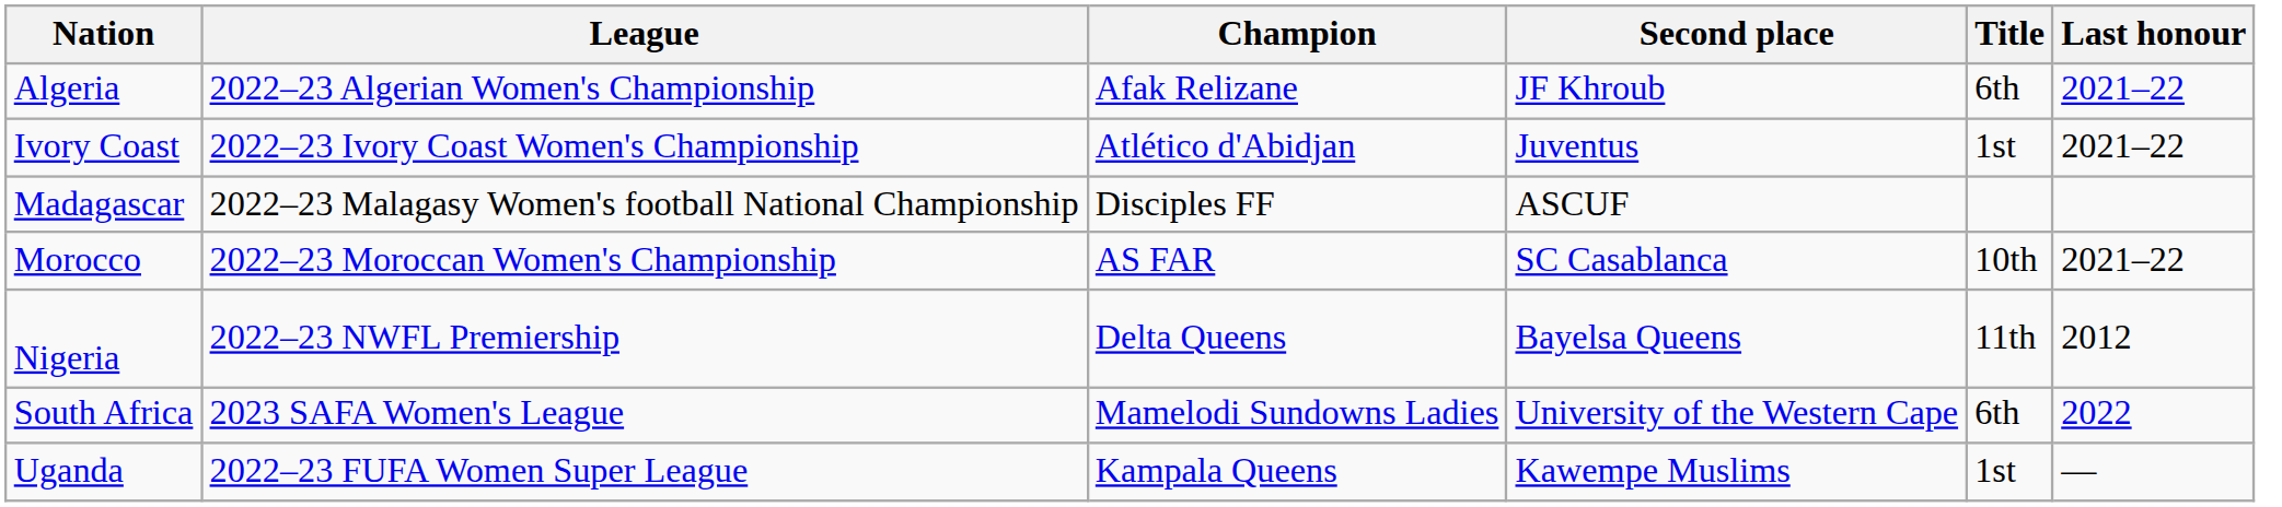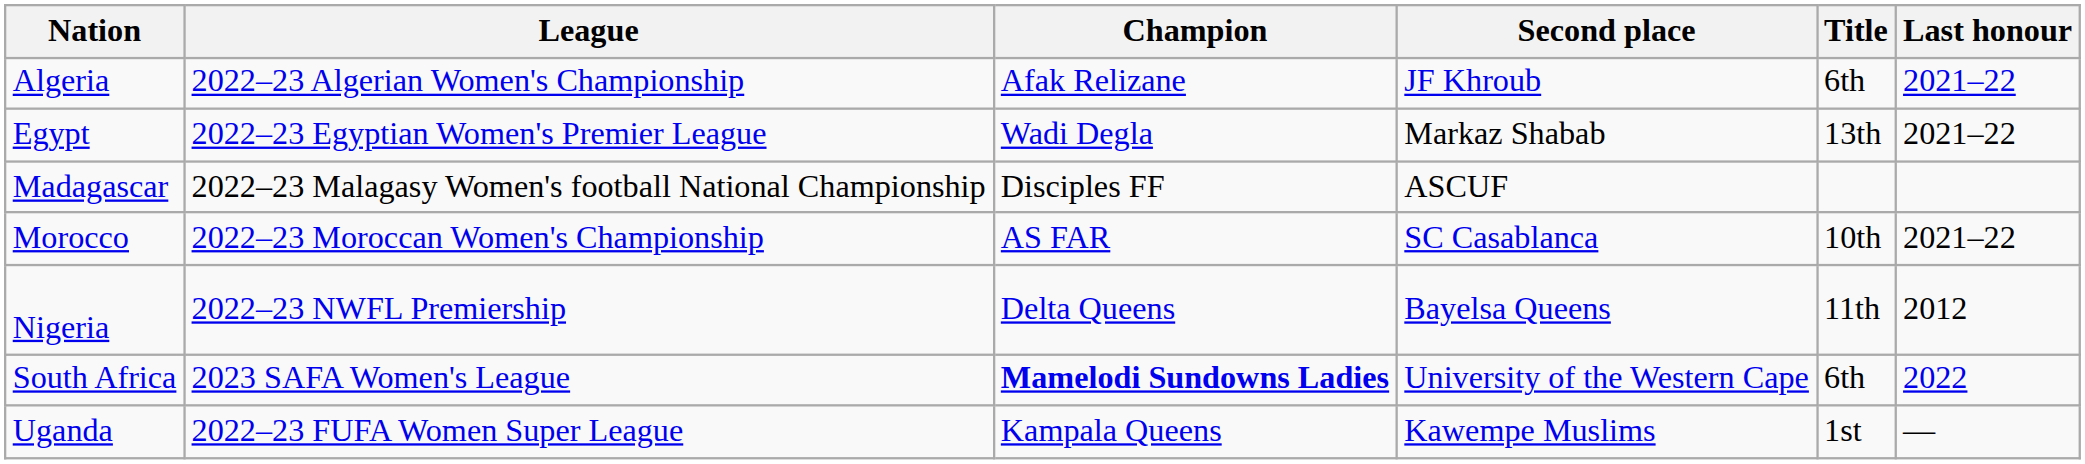- row: Ivory Coast | 2022–23 Ivory Coast Women's Championship | Atlético d'Abidjan | Juventus | 1st | 2021–22
+ row: Egypt | 2022–23 Egyptian Women's Premier League | Wadi Degla | Markaz Shabab | 13th | 2021–22
South Africa | Champion: normal -> bold
